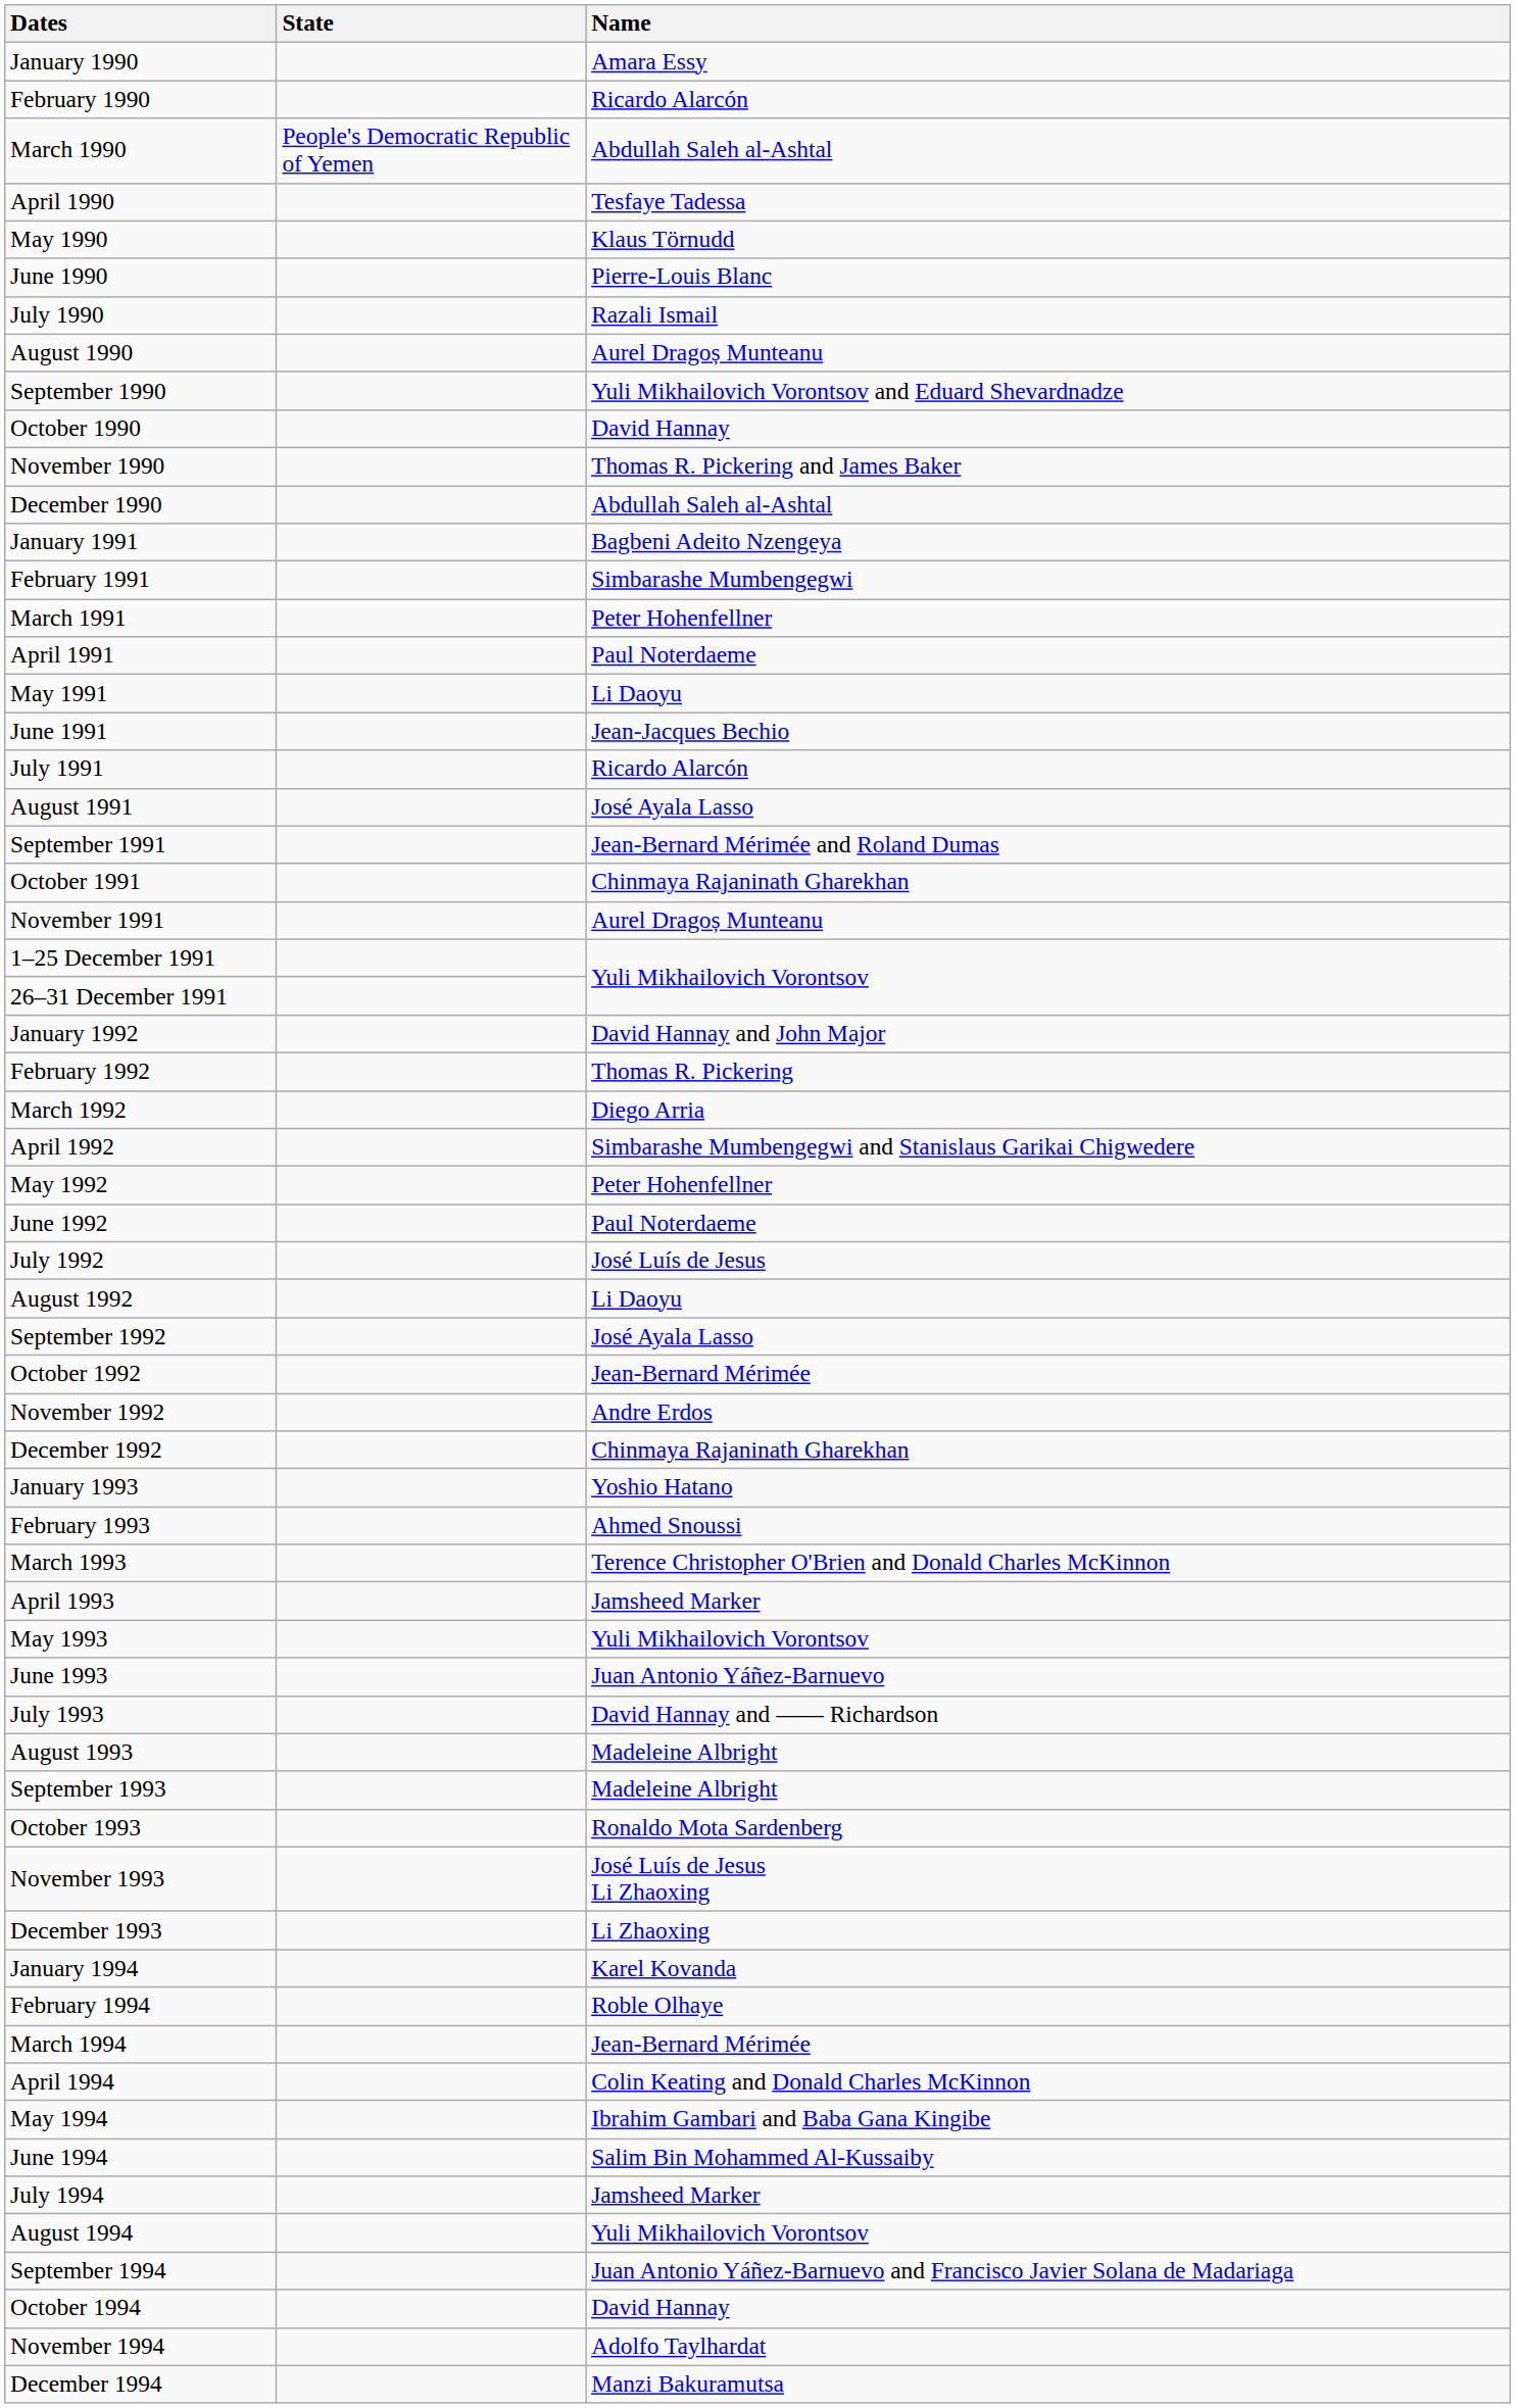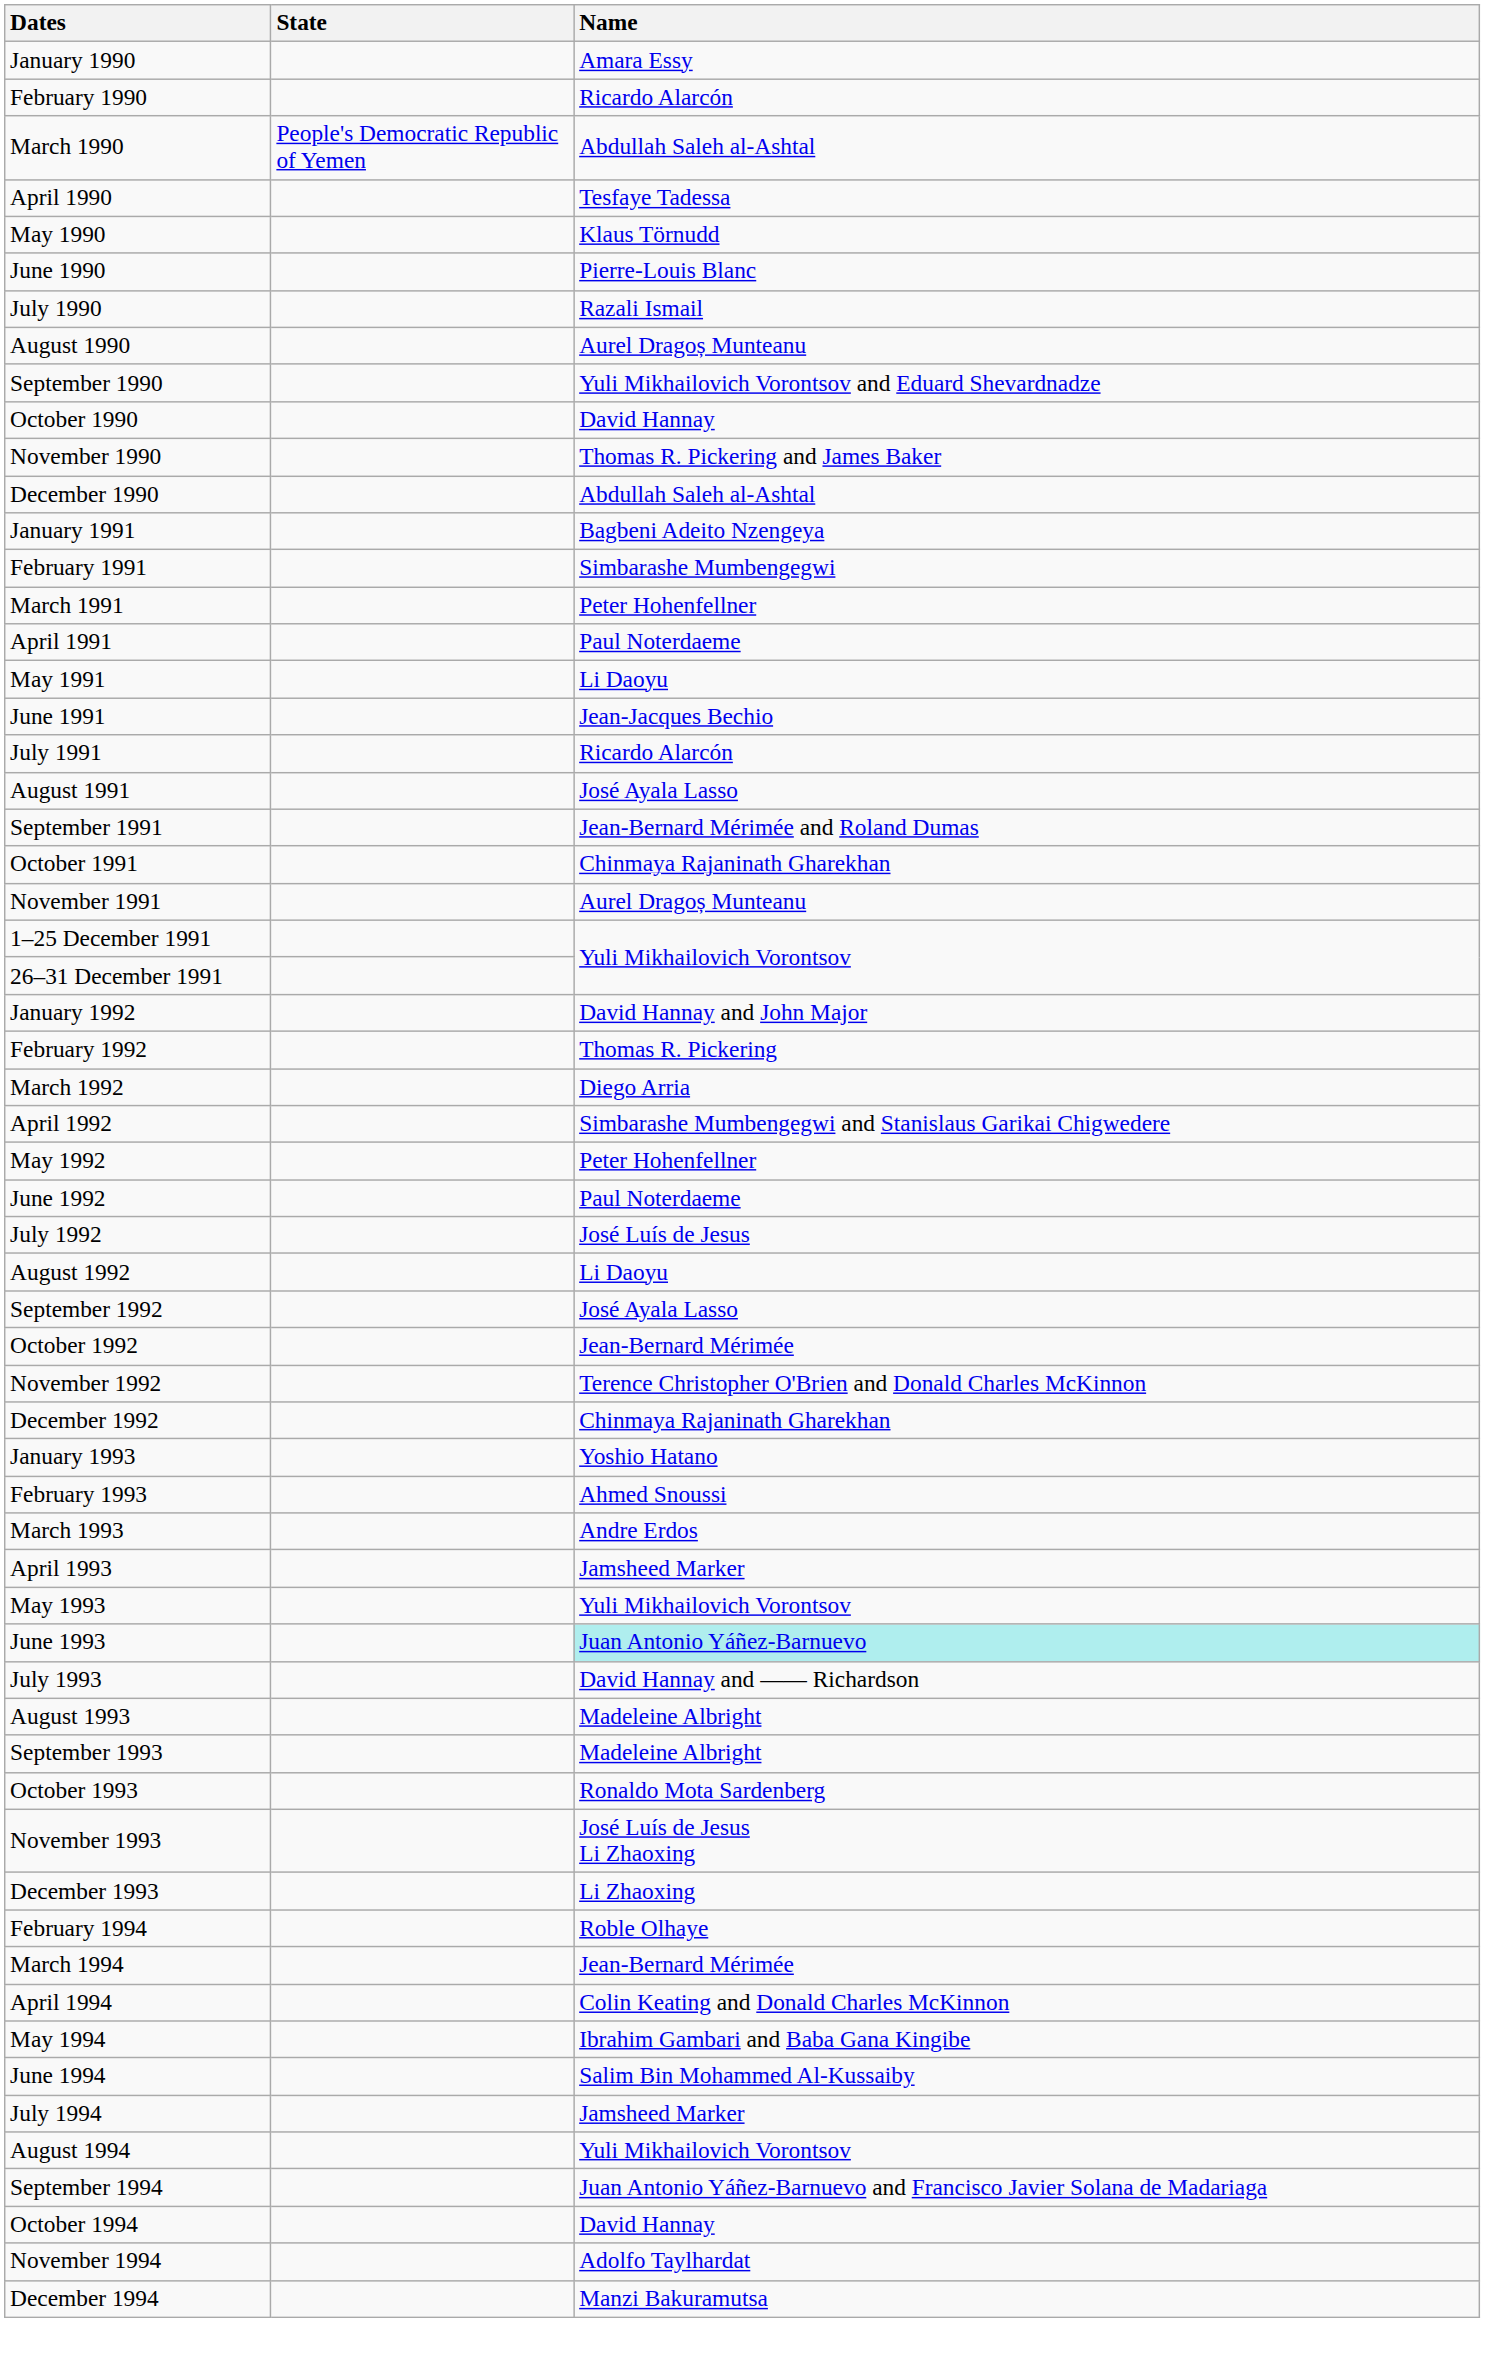November 1992 | Name: Andre Erdos -> Terence Christopher O'Brien and Donald Charles McKinnon
March 1993 | Name: Terence Christopher O'Brien and Donald Charles McKinnon -> Andre Erdos
June 1993 | Name: no background -> paleturquoise background
- row: January 1994 | Karel Kovanda
